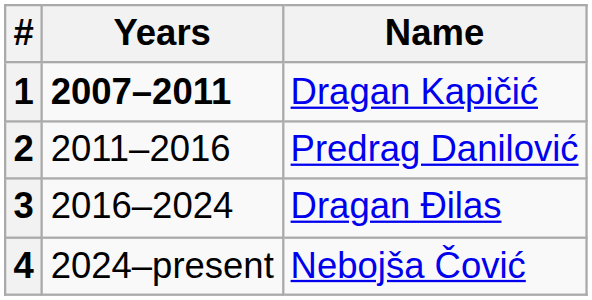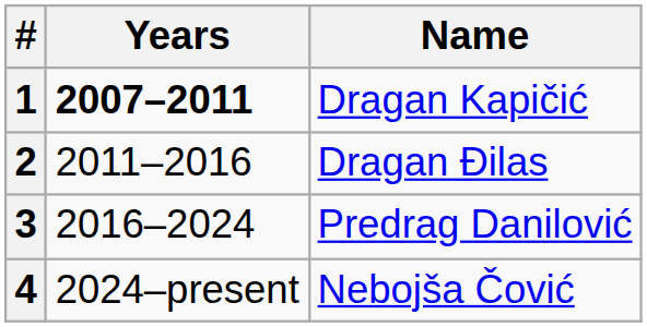2 | Name: Predrag Danilović -> Dragan Đilas
3 | Name: Dragan Đilas -> Predrag Danilović
